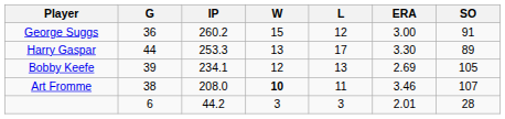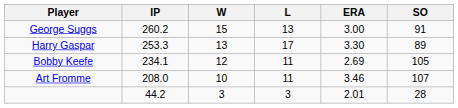- column: G | 36 | 44 | 39 | 38 | 6
George Suggs | L: 12 -> 13
Bobby Keefe | L: 13 -> 11
Art Fromme | W: bold -> normal
